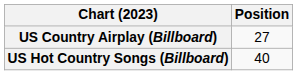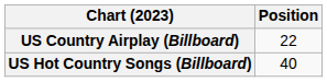US Country Airplay (Billboard) | Position: 27 -> 22
